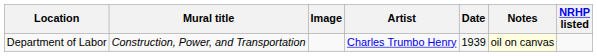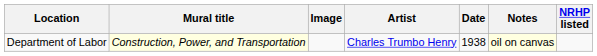Department of Labor | Mural title: no background -> lightyellow background
Department of Labor | Date: 1939 -> 1938
